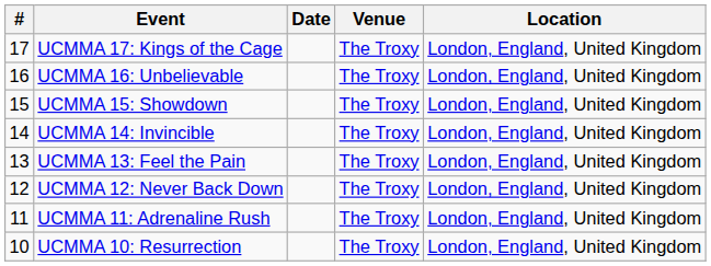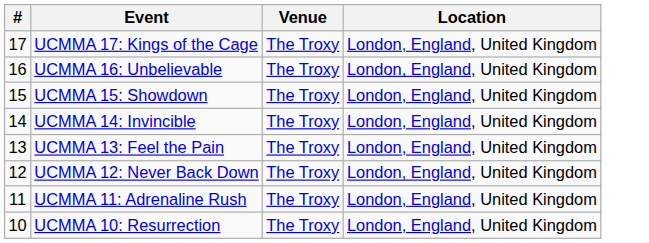- column: Date
